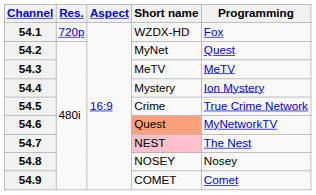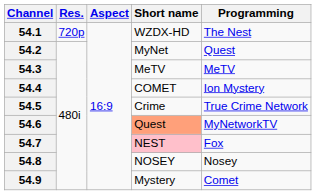54.1 | Programming: Fox -> The Nest
54.4 | Short name: Mystery -> COMET
54.7 | Programming: The Nest -> Fox
54.9 | Short name: COMET -> Mystery
